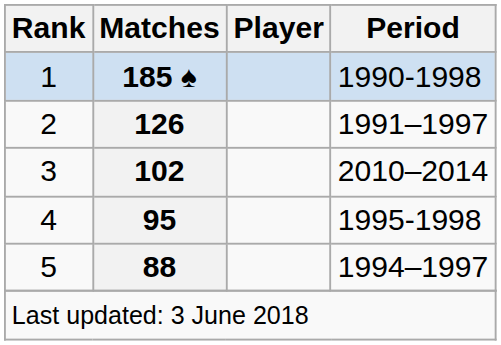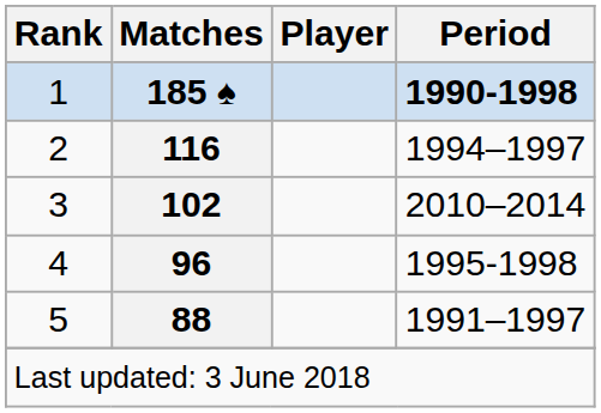1 | Period: normal -> bold
2 | Matches: 126 -> 116
2 | Period: 1991–1997 -> 1994–1997
4 | Matches: 95 -> 96
5 | Period: 1994–1997 -> 1991–1997
